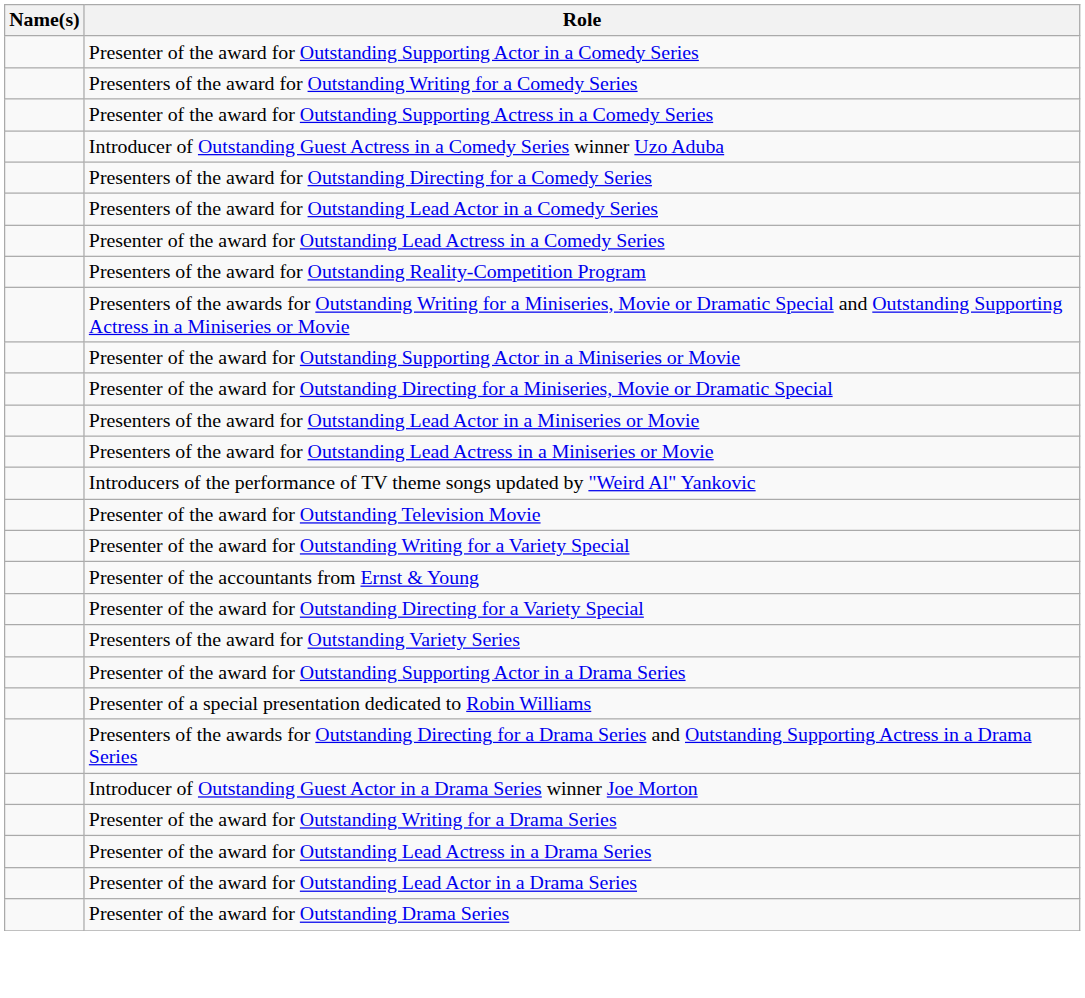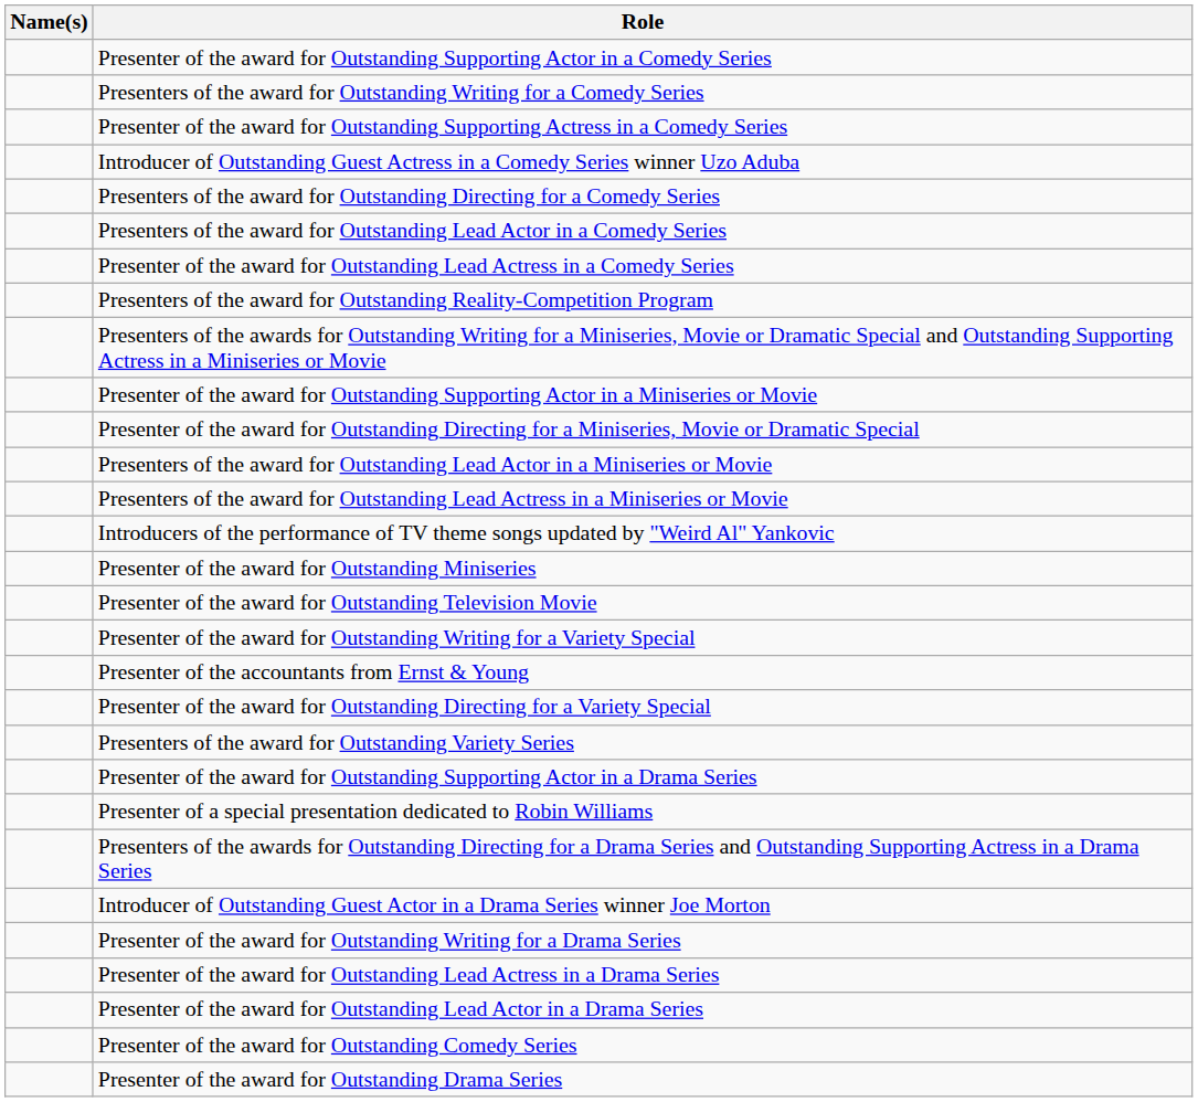+ row: Presenter of the award for Outstanding Miniseries
+ row: Presenter of the award for Outstanding Comedy Series
